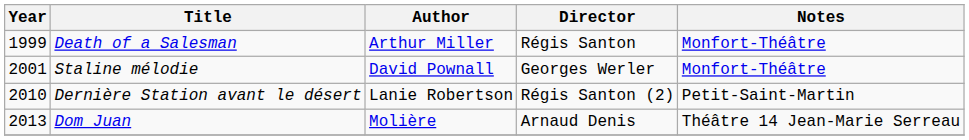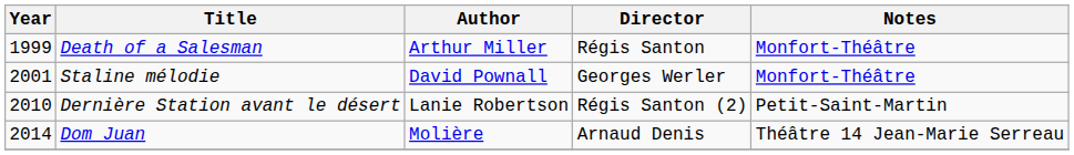Dom Juan | Year: 2013 -> 2014
